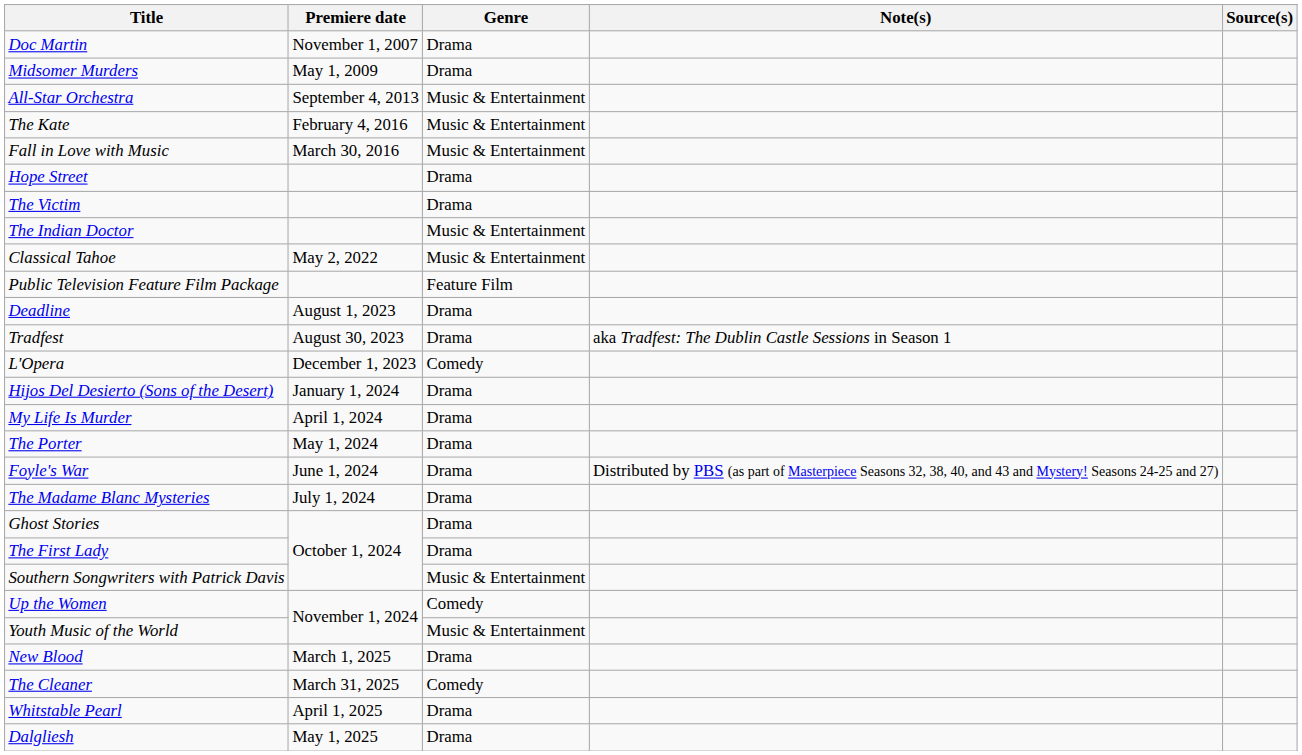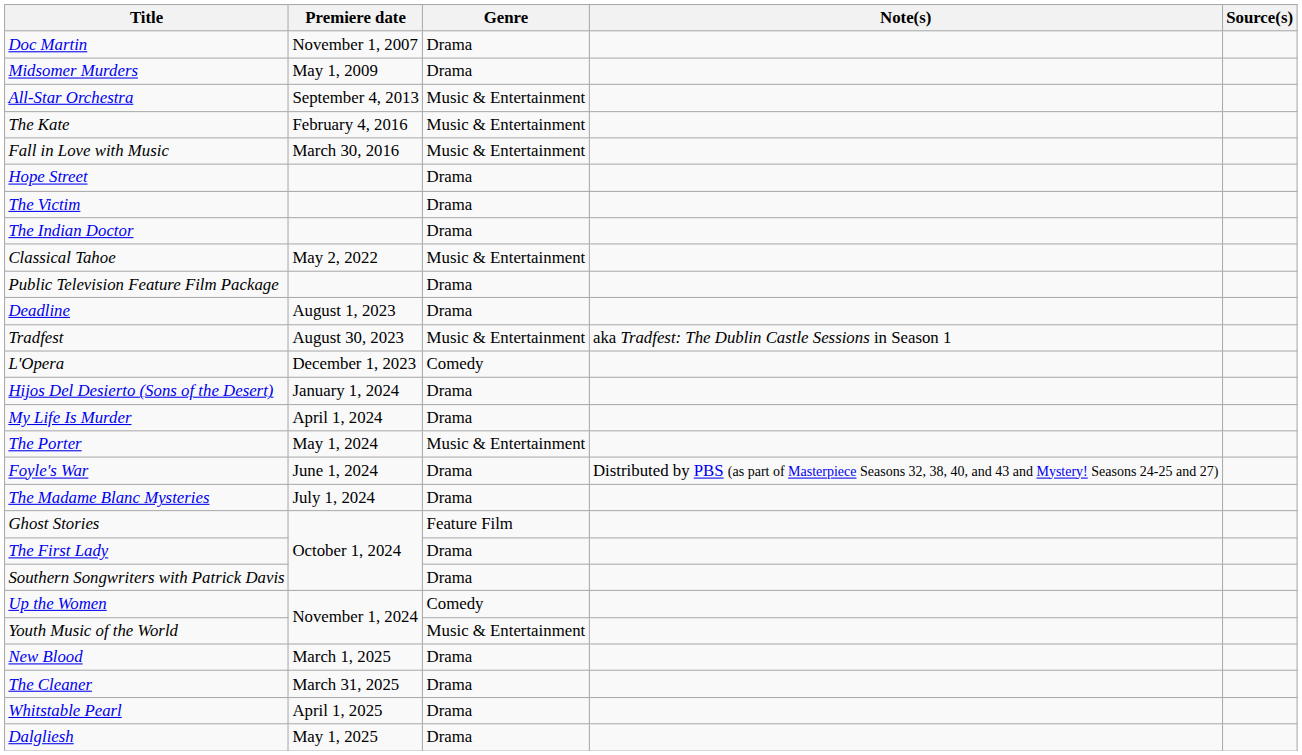The Indian Doctor | Genre: Music & Entertainment -> Drama
Public Television Feature Film Package | Genre: Feature Film -> Drama
Tradfest | Genre: Drama -> Music & Entertainment
The Porter | Genre: Drama -> Music & Entertainment
Ghost Stories | Genre: Drama -> Feature Film
Southern Songwriters with Patrick Davis | Genre: Music & Entertainment -> Drama
The Cleaner | Genre: Comedy -> Drama
